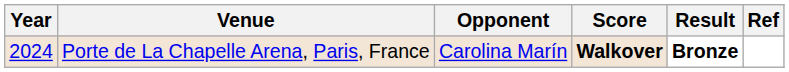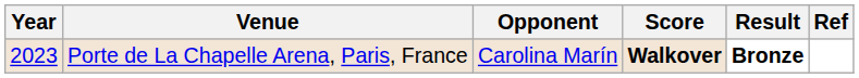Porte de La Chapelle Arena, Paris, France | Year: 2024 -> 2023
